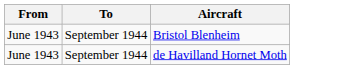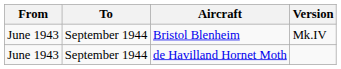+ column: Version | Mk.IV
